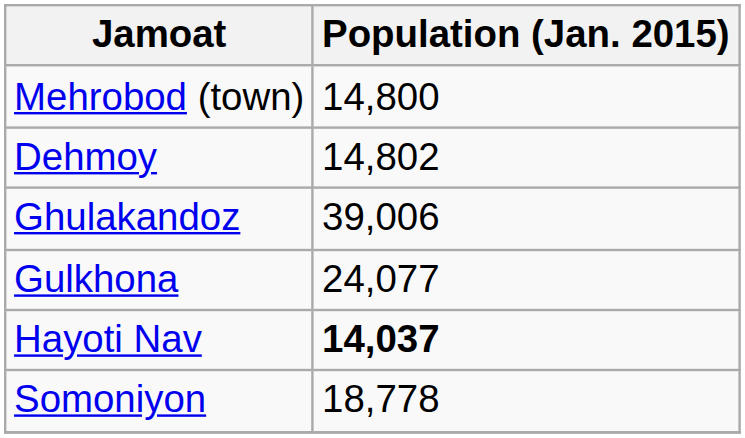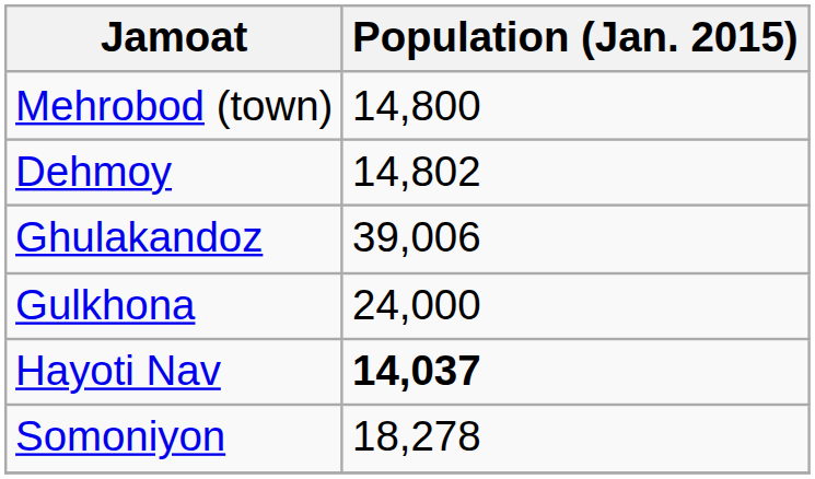Gulkhona | Population (Jan. 2015): 24,077 -> 24,000
Somoniyon | Population (Jan. 2015): 18,778 -> 18,278
